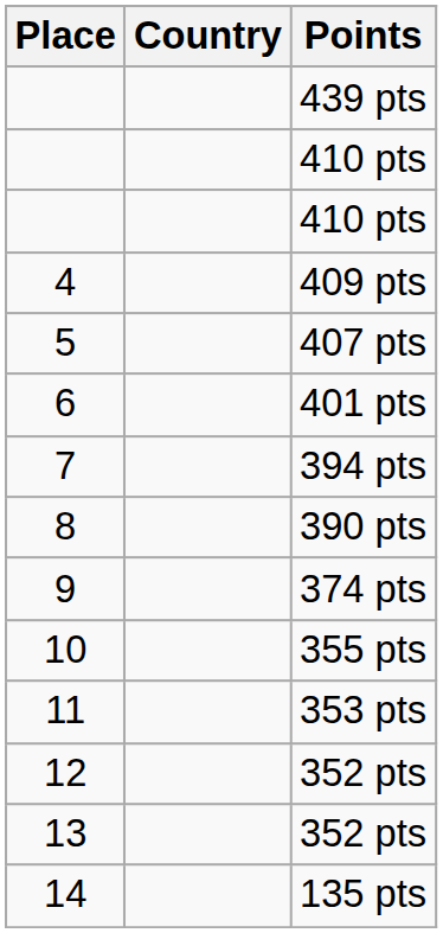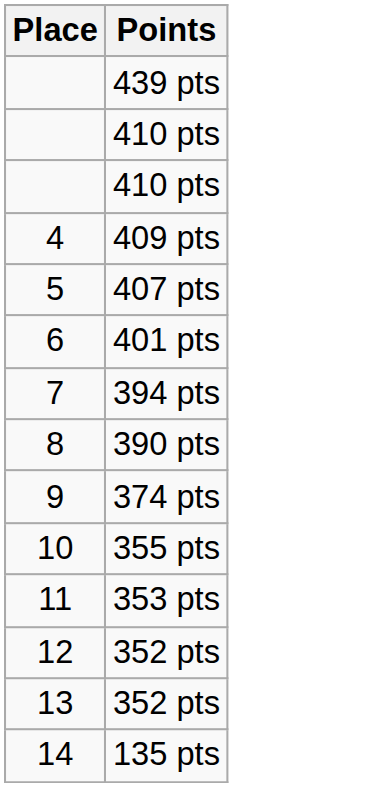- column: Country
